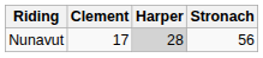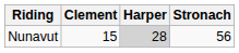Nunavut | Clement: 17 -> 15
